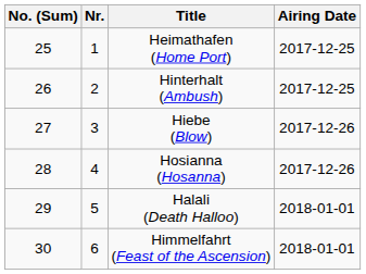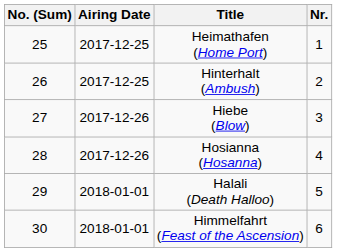columns swapped: Nr. <-> Airing Date
